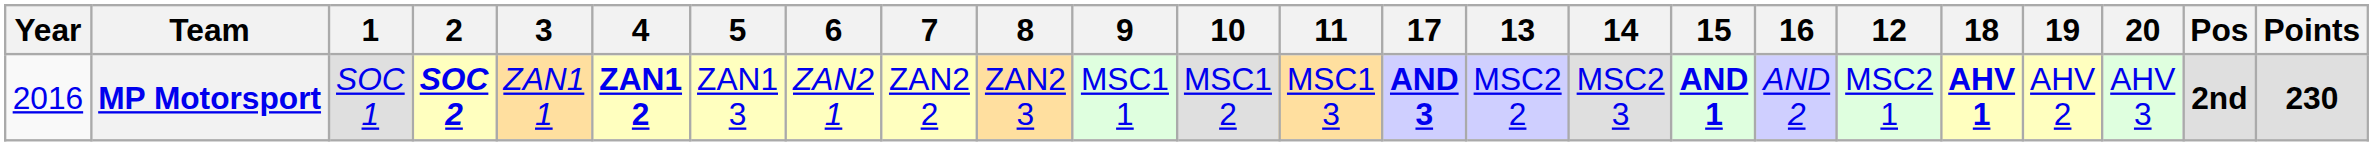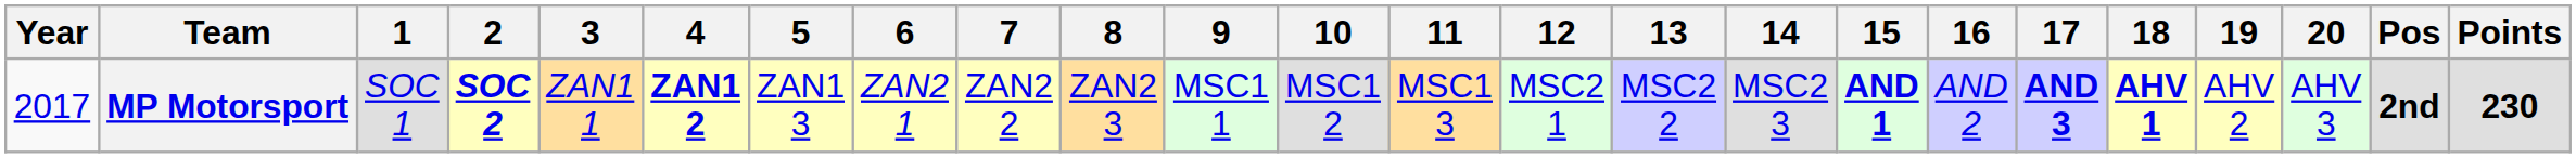columns swapped: 12 <-> 17
MP Motorsport | Year: 2016 -> 2017
